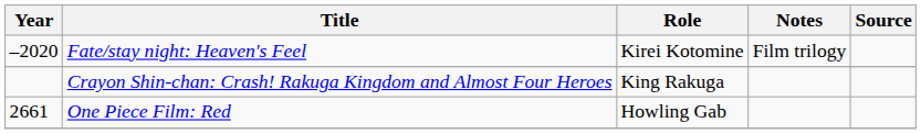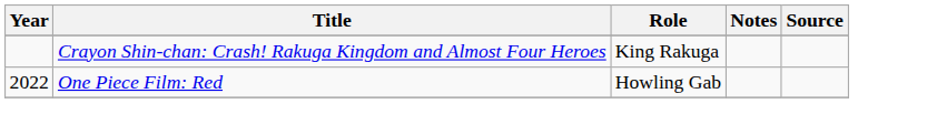- row: –2020 | Fate/stay night: Heaven's Feel | Kirei Kotomine | Film trilogy
One Piece Film: Red | Year: 2661 -> 2022
